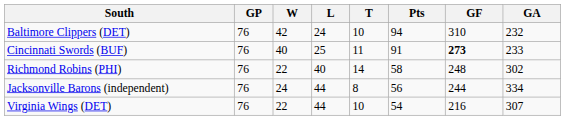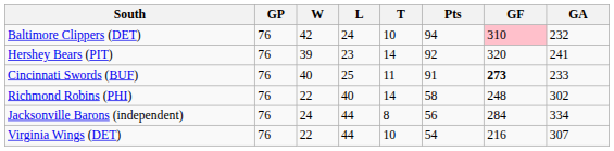Baltimore Clippers (DET) | GF: no background -> pink background
+ row: Hershey Bears (PIT) | 76 | 39 | 23 | 14 | 92 | 320 | 241
Jacksonville Barons (independent) | GF: 244 -> 284
